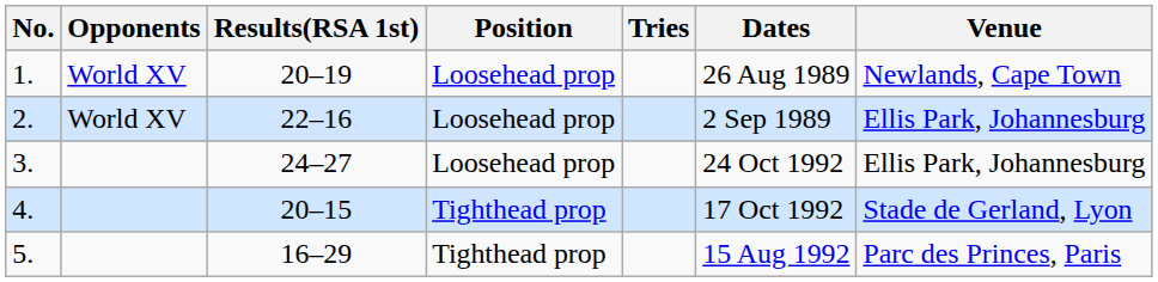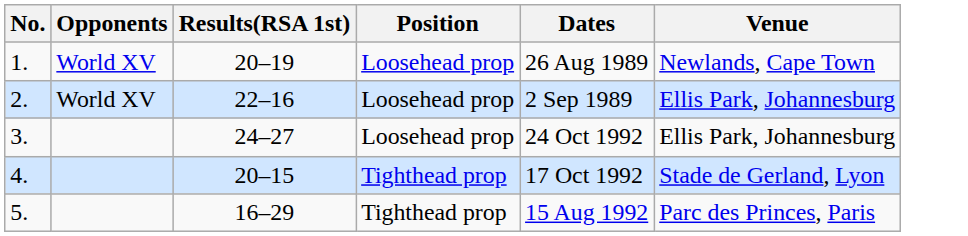- column: Tries
